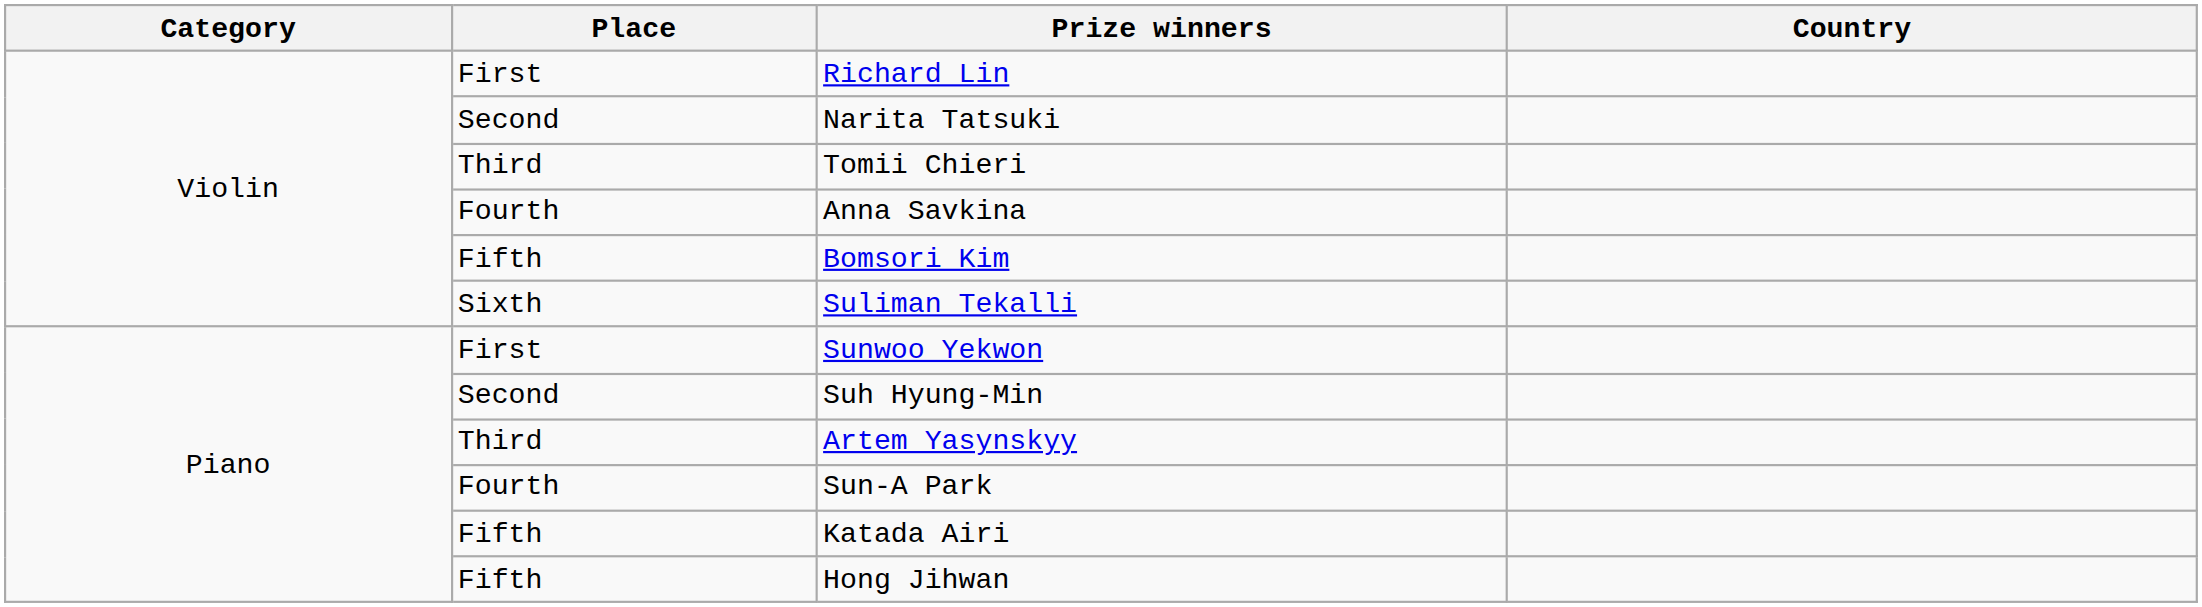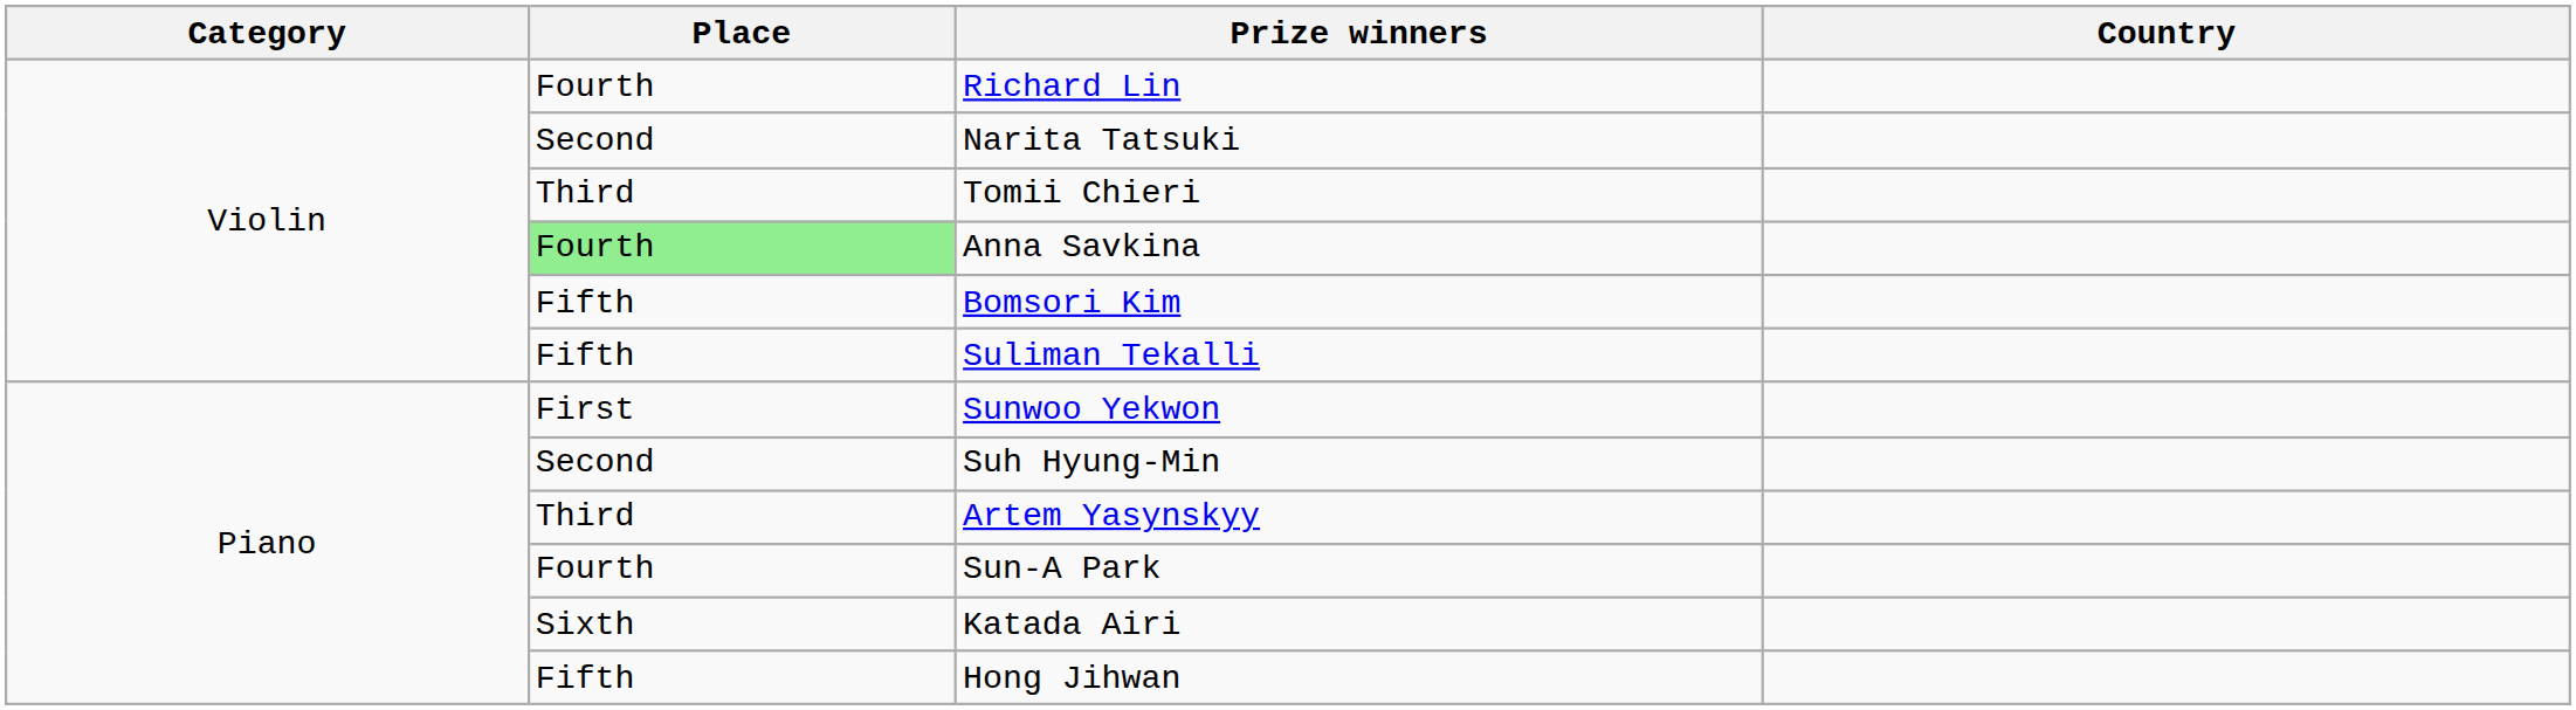Richard Lin | Place: First -> Fourth
Anna Savkina | Place: no background -> lightgreen background
Suliman Tekalli | Place: Sixth -> Fifth
Katada Airi | Place: Fifth -> Sixth
